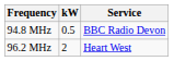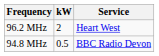rows swapped: 94.8 MHz <-> 96.2 MHz
